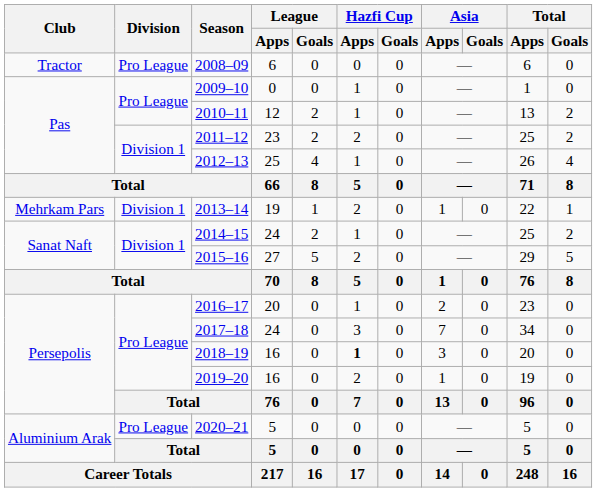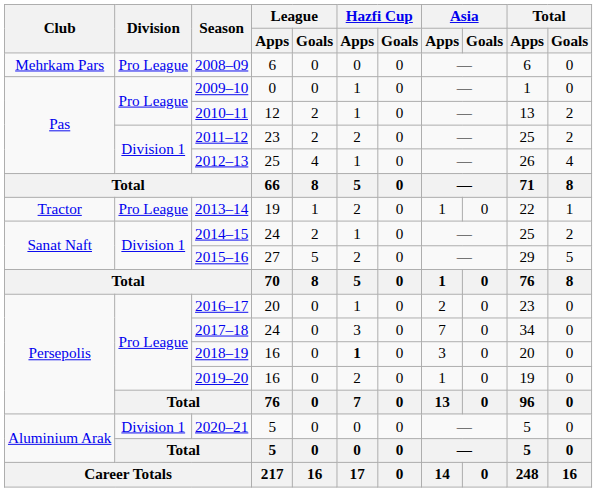2008–09 | Club: Tractor -> Mehrkam Pars
2013–14 | Club: Mehrkam Pars -> Tractor
2013–14 | Division: Division 1 -> Pro League
2020–21 | Division: Pro League -> Division 1
